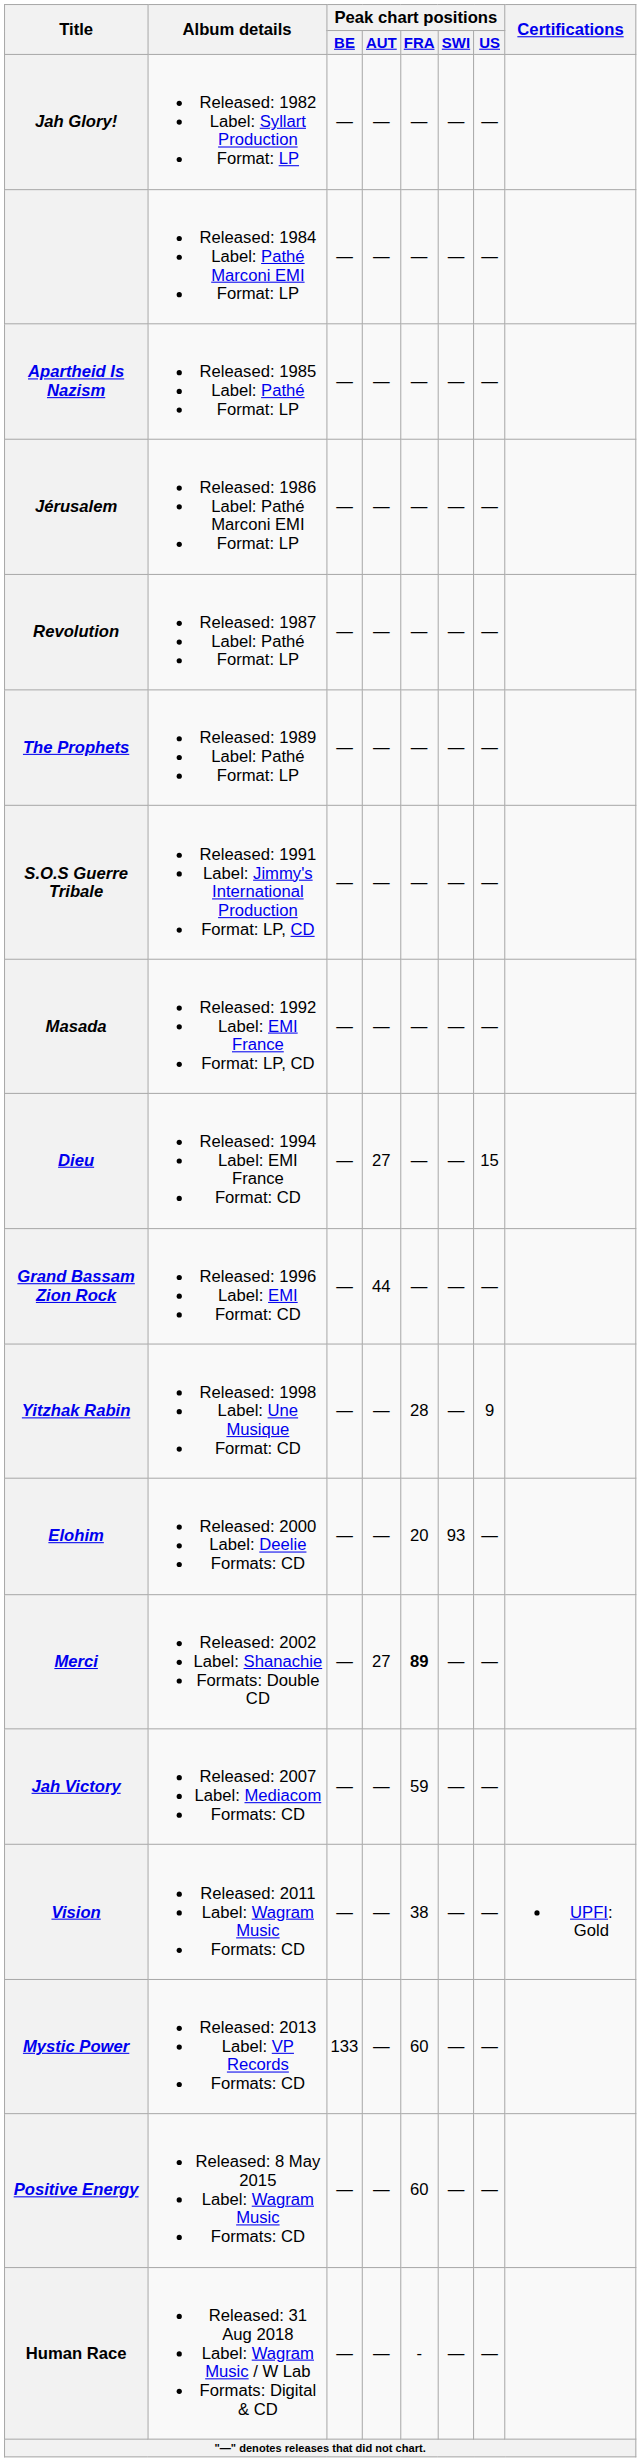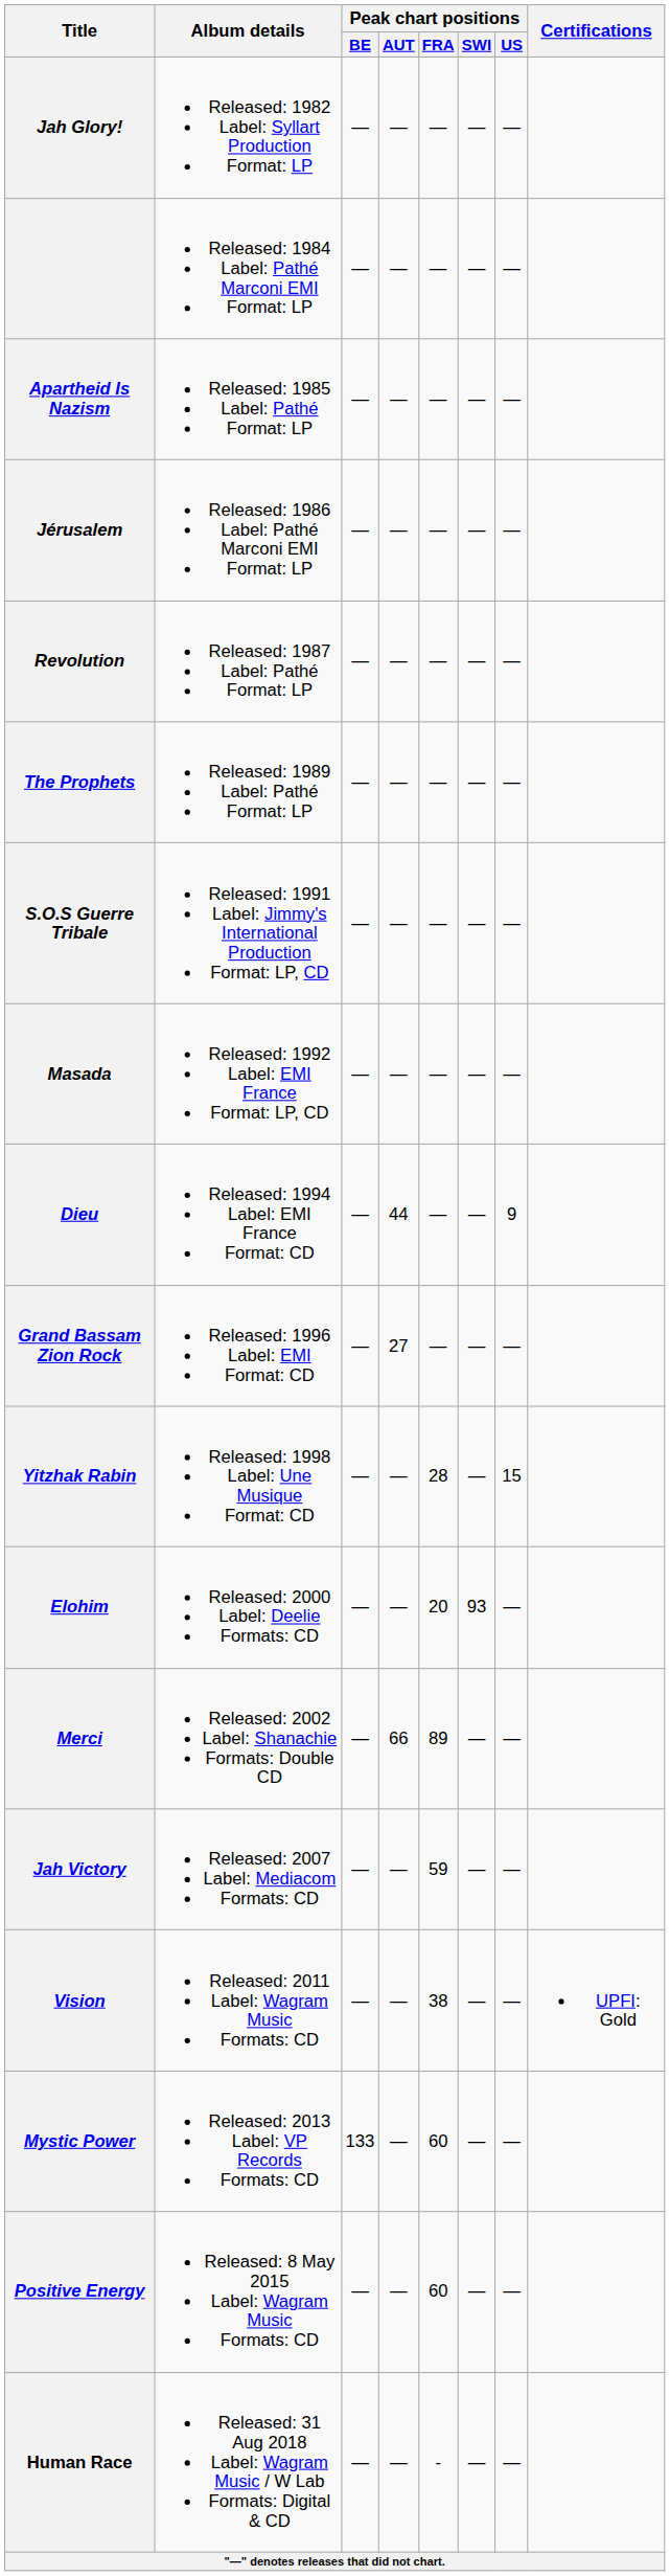Dieu | Peak chart positions / AUT: 27 -> 44
Dieu | Peak chart positions / US: 15 -> 9
Grand Bassam Zion Rock | Peak chart positions / AUT: 44 -> 27
Yitzhak Rabin | Peak chart positions / US: 9 -> 15
Merci | Peak chart positions / AUT: 27 -> 66
Merci | Peak chart positions / FRA: bold -> normal
